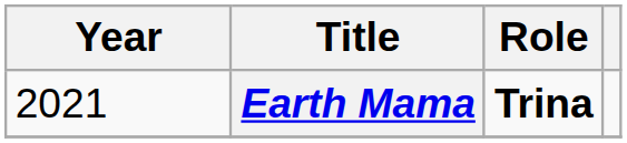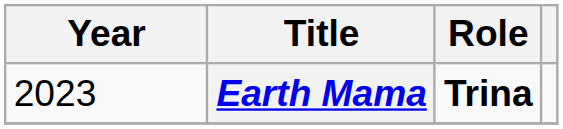Earth Mama | Year: 2021 -> 2023
